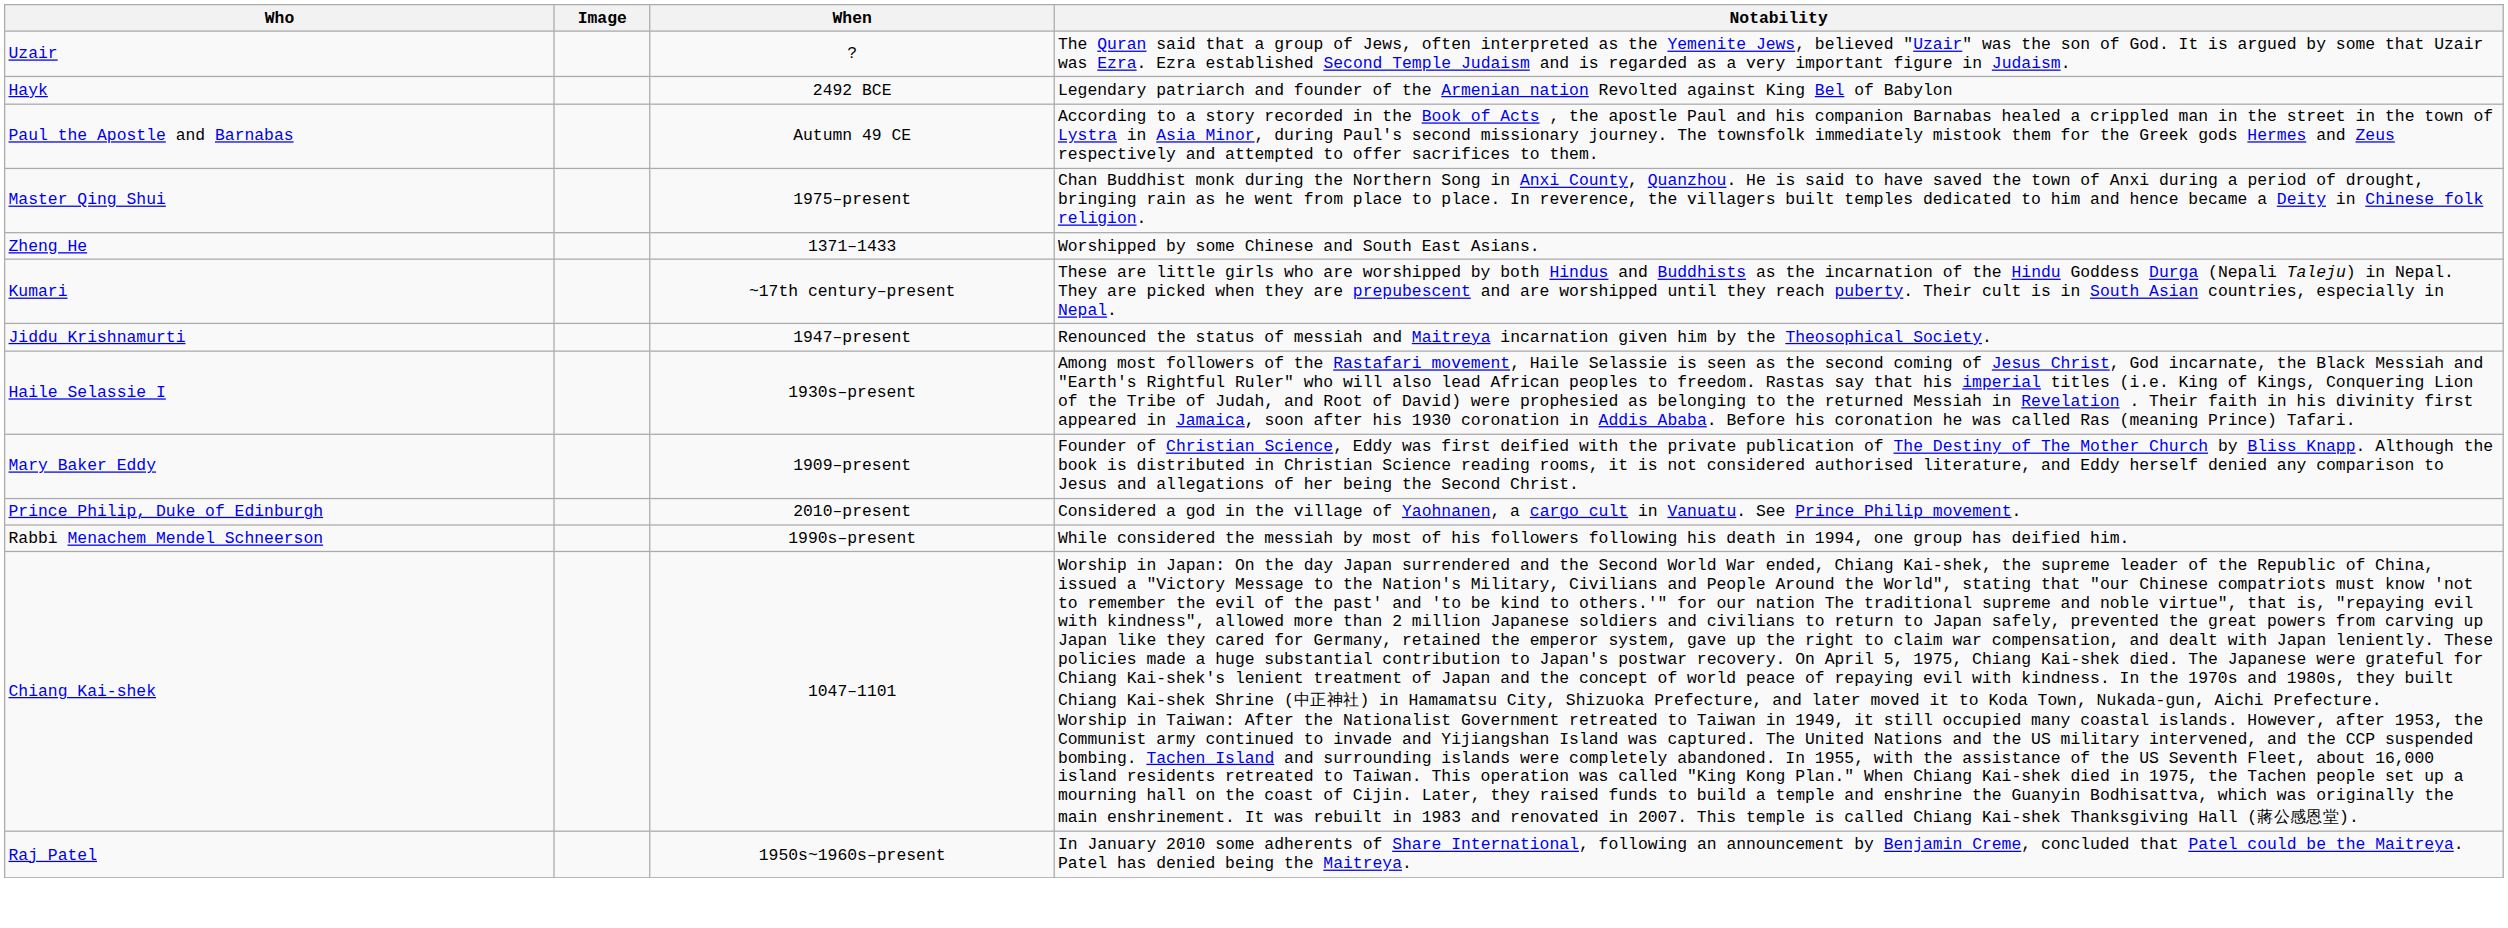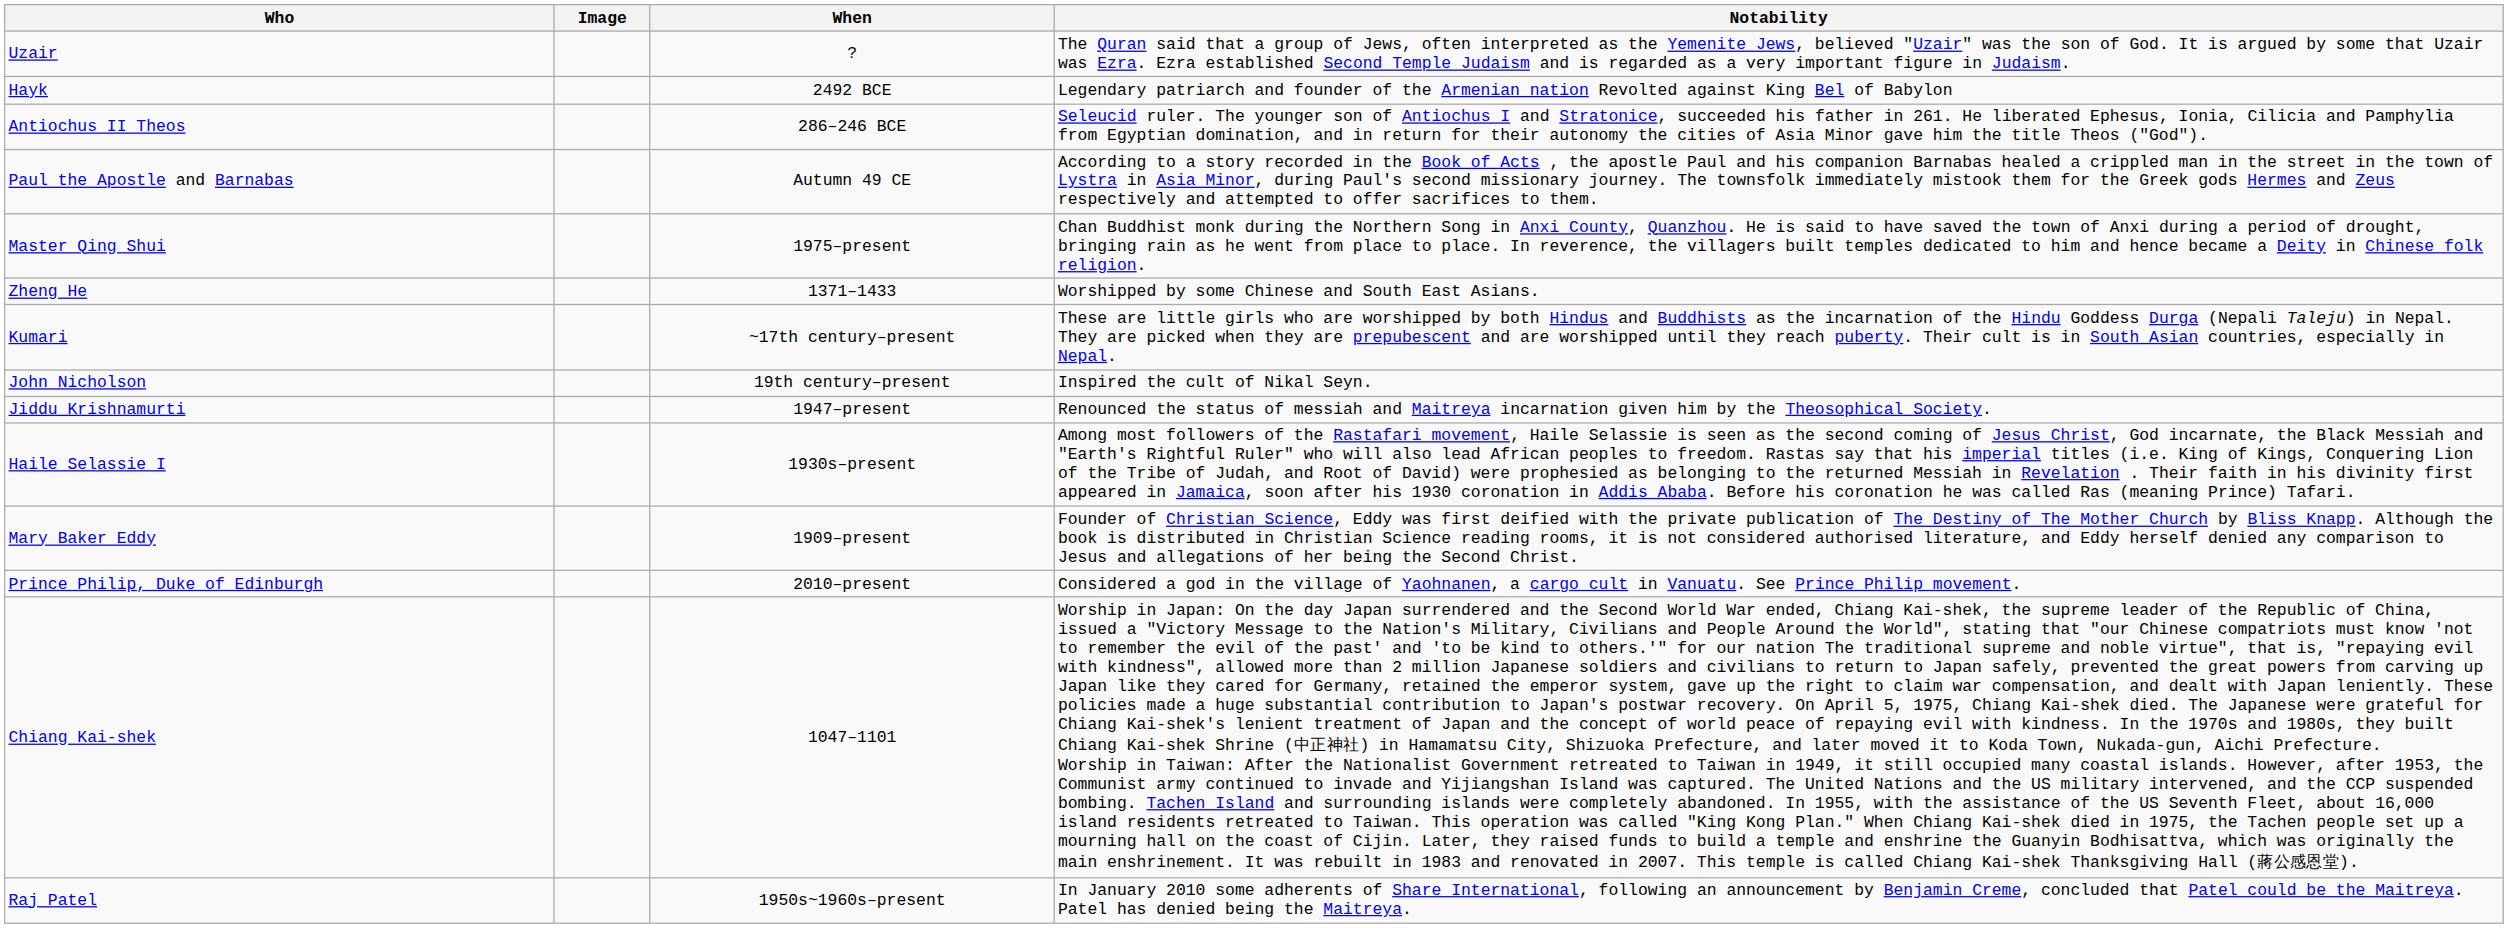+ row: Antiochus II Theos | 286–246 BCE | Seleucid ruler. The younger son of Antiochus I and Stratonice, succeeded his father in 261. He liberated Ephesus, Ionia, Cilicia and Pamphylia from Egyptian domination, and in return for their autonomy the cities of Asia Minor gave him the title Theos ("God").
+ row: John Nicholson | 19th century–present | Inspired the cult of Nikal Seyn.
- row: Rabbi Menachem Mendel Schneerson | 1990s–present | While considered the messiah by most of his followers following his death in 1994, one group has deified him.
